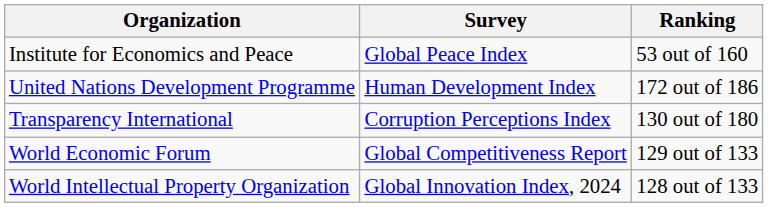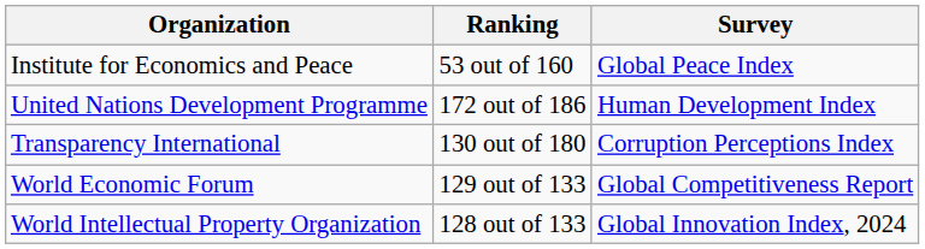columns swapped: Survey <-> Ranking
